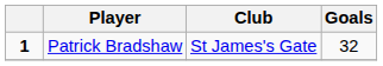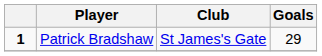Patrick Bradshaw | Goals: 32 -> 29
